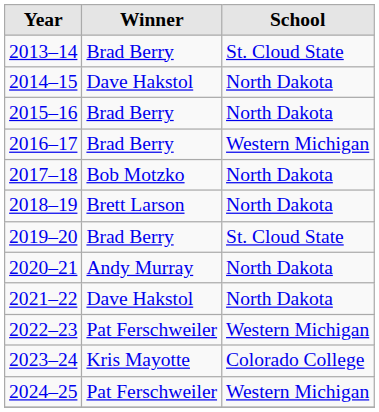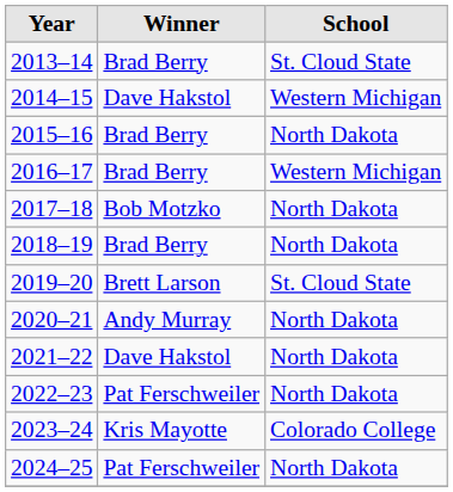2014–15 | School: North Dakota -> Western Michigan
2018–19 | Winner: Brett Larson -> Brad Berry
2019–20 | Winner: Brad Berry -> Brett Larson
2022–23 | School: Western Michigan -> North Dakota
2024–25 | School: Western Michigan -> North Dakota
